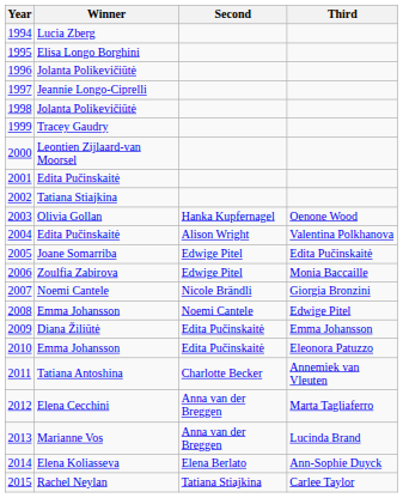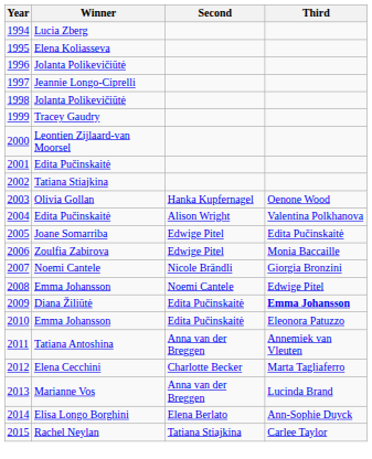1995 | Winner: Elisa Longo Borghini -> Elena Koliasseva
2009 | Third: normal -> bold
2011 | Second: Charlotte Becker -> Anna van der Breggen
2012 | Second: Anna van der Breggen -> Charlotte Becker
2014 | Winner: Elena Koliasseva -> Elisa Longo Borghini
